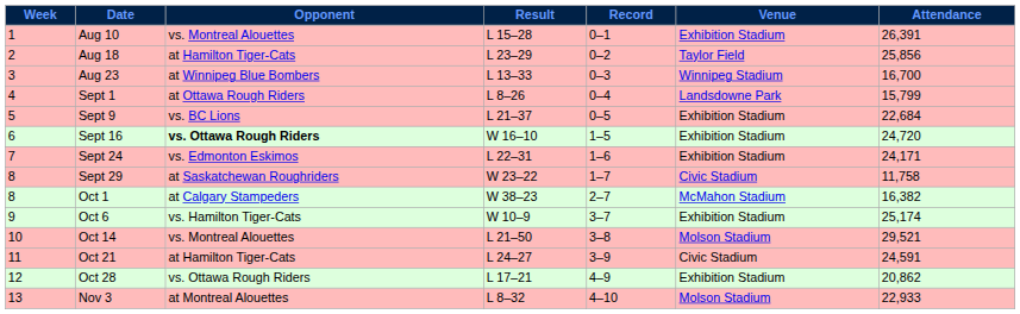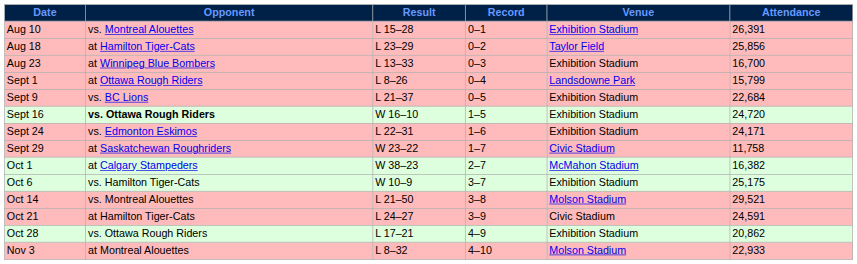- column: Week | 1 | 2 | 3 | 4 | 5 | 6 | 7 | 8 | 8 | 9 | 10 | 11 | 12 | 13
Aug 23 | Venue: Winnipeg Stadium -> Exhibition Stadium
Oct 6 | Attendance: 25,174 -> 25,175
